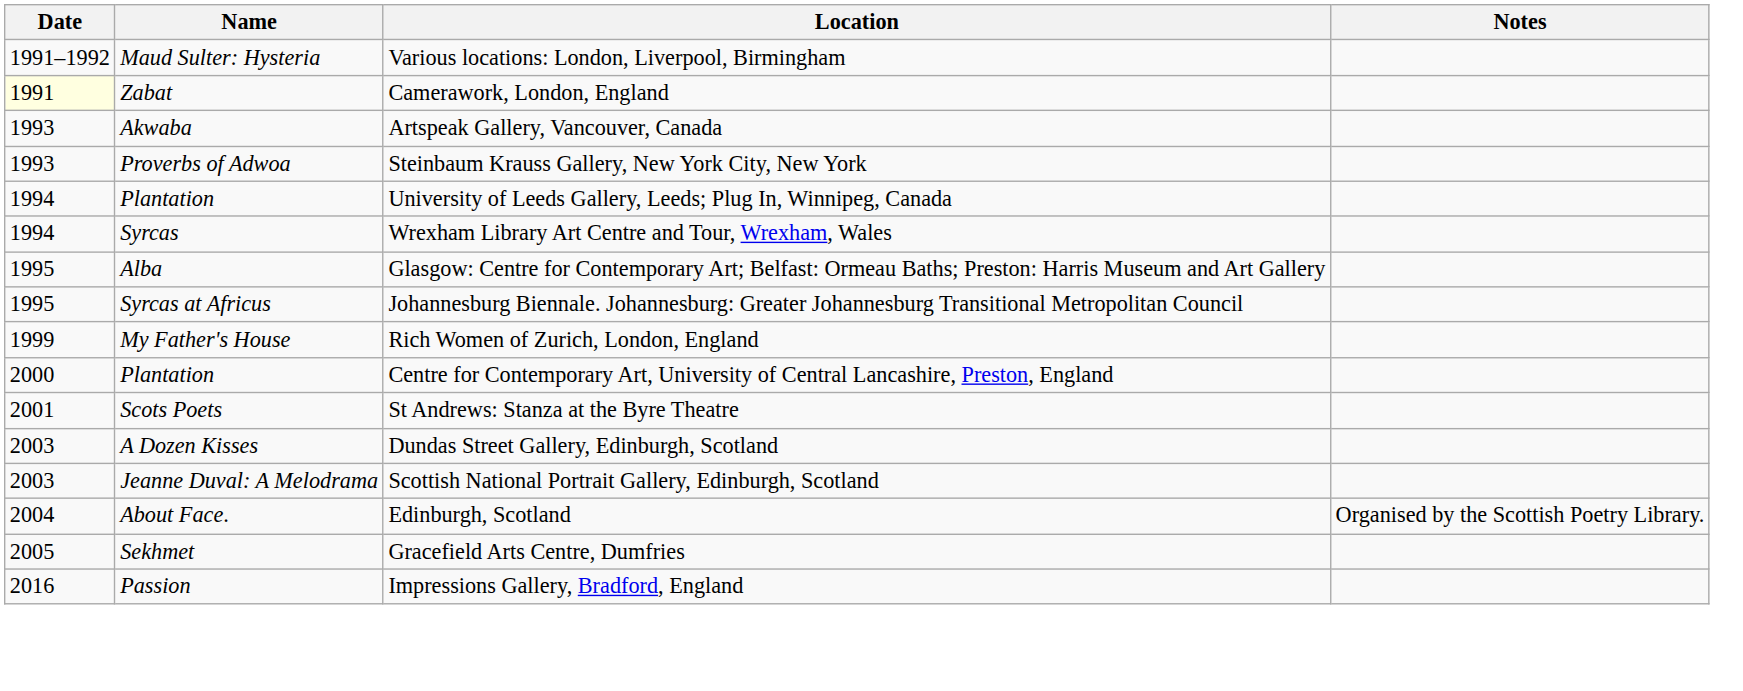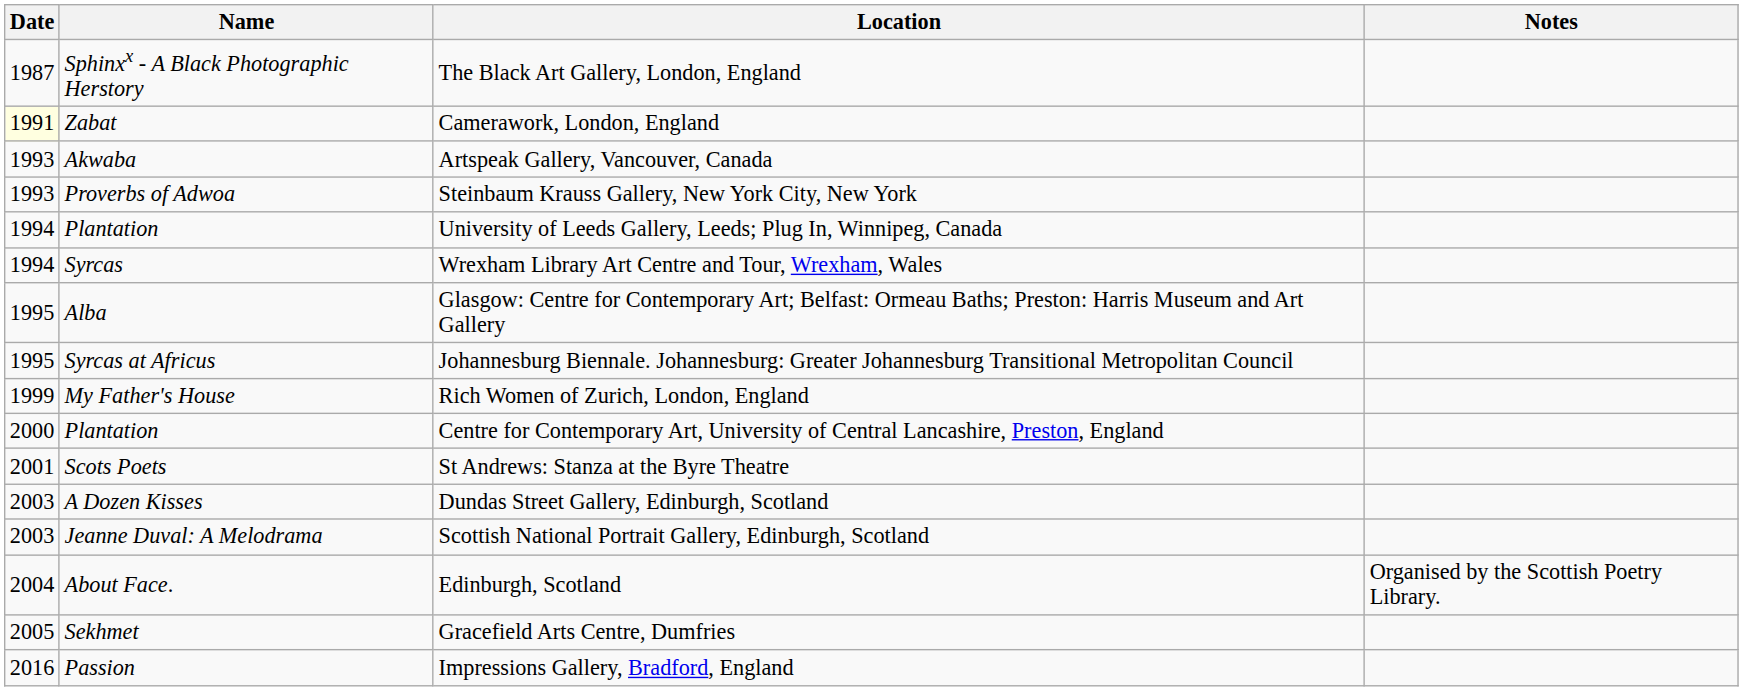+ row: 1987 | Sphinxx - A Black Photographic Herstory | The Black Art Gallery, London, England
- row: 1991–1992 | Maud Sulter: Hysteria | Various locations: London, Liverpool, Birmingham
